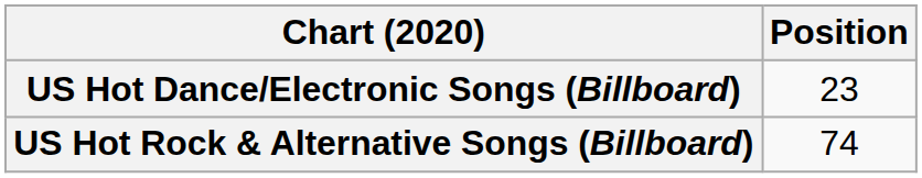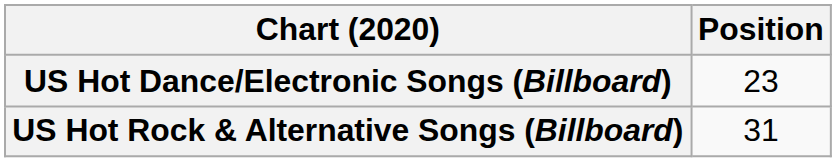US Hot Rock & Alternative Songs (Billboard) | Position: 74 -> 31
